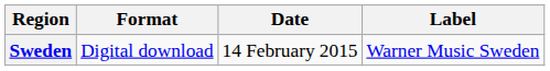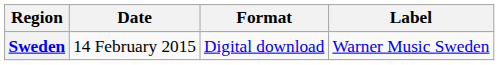columns swapped: Date <-> Format
